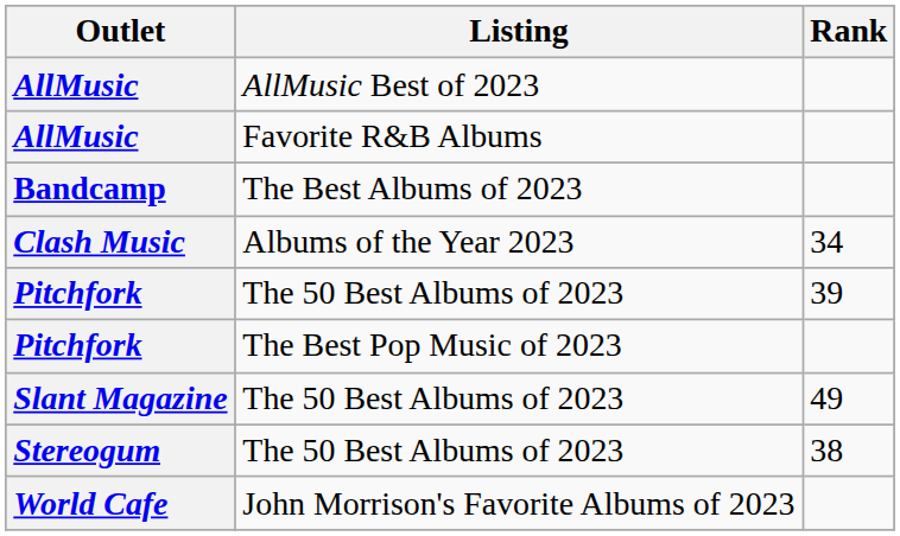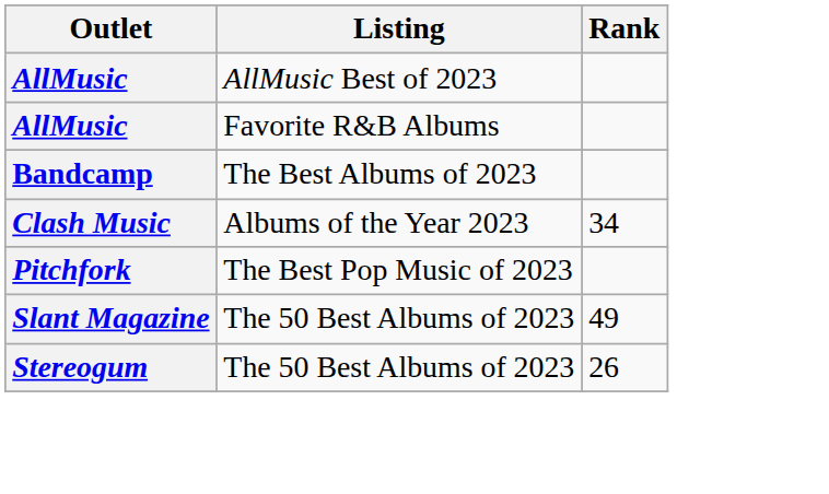- row: Pitchfork | The 50 Best Albums of 2023 | 39
Stereogum | Rank: 38 -> 26
- row: World Cafe | John Morrison's Favorite Albums of 2023
